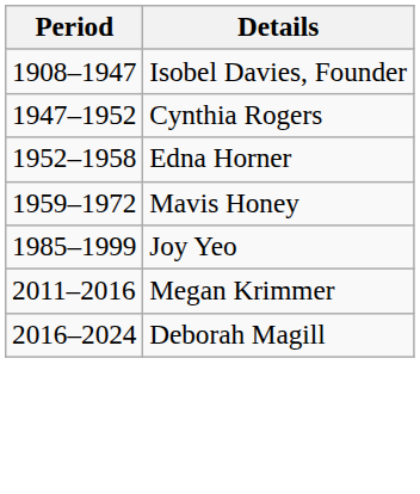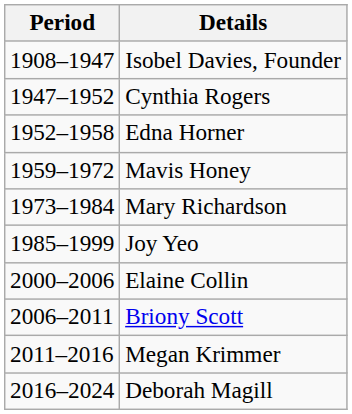+ row: 1973–1984 | Mary Richardson
+ row: 2000–2006 | Elaine Collin
+ row: 2006–2011 | Briony Scott
